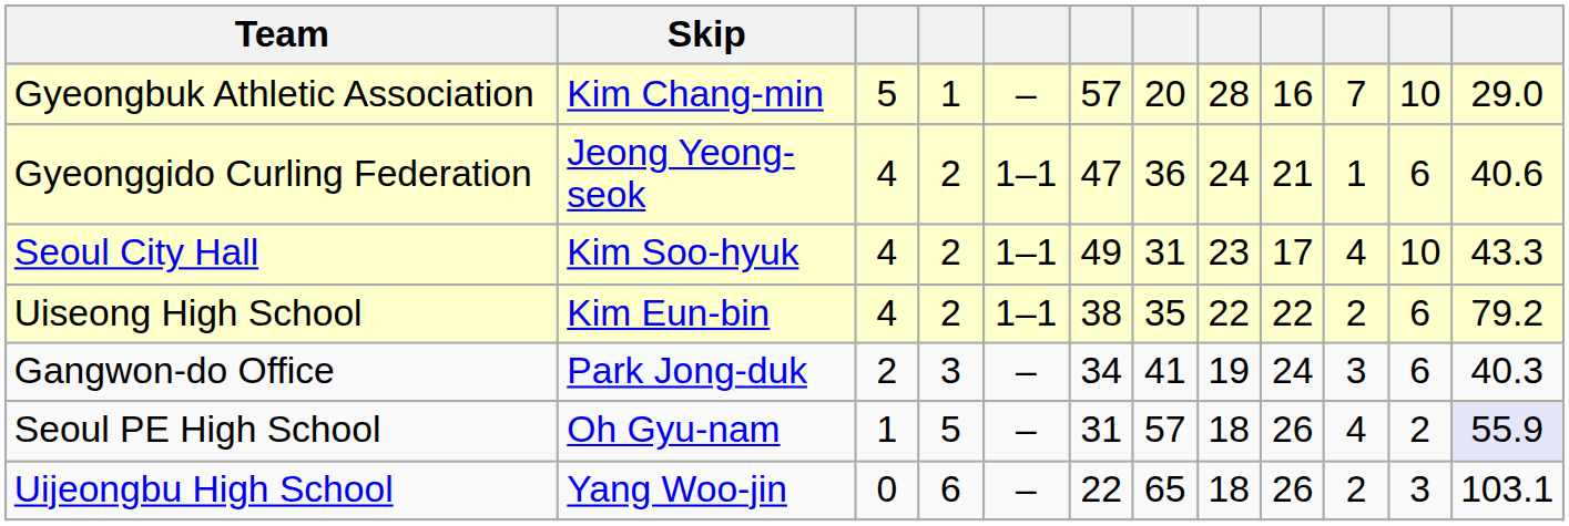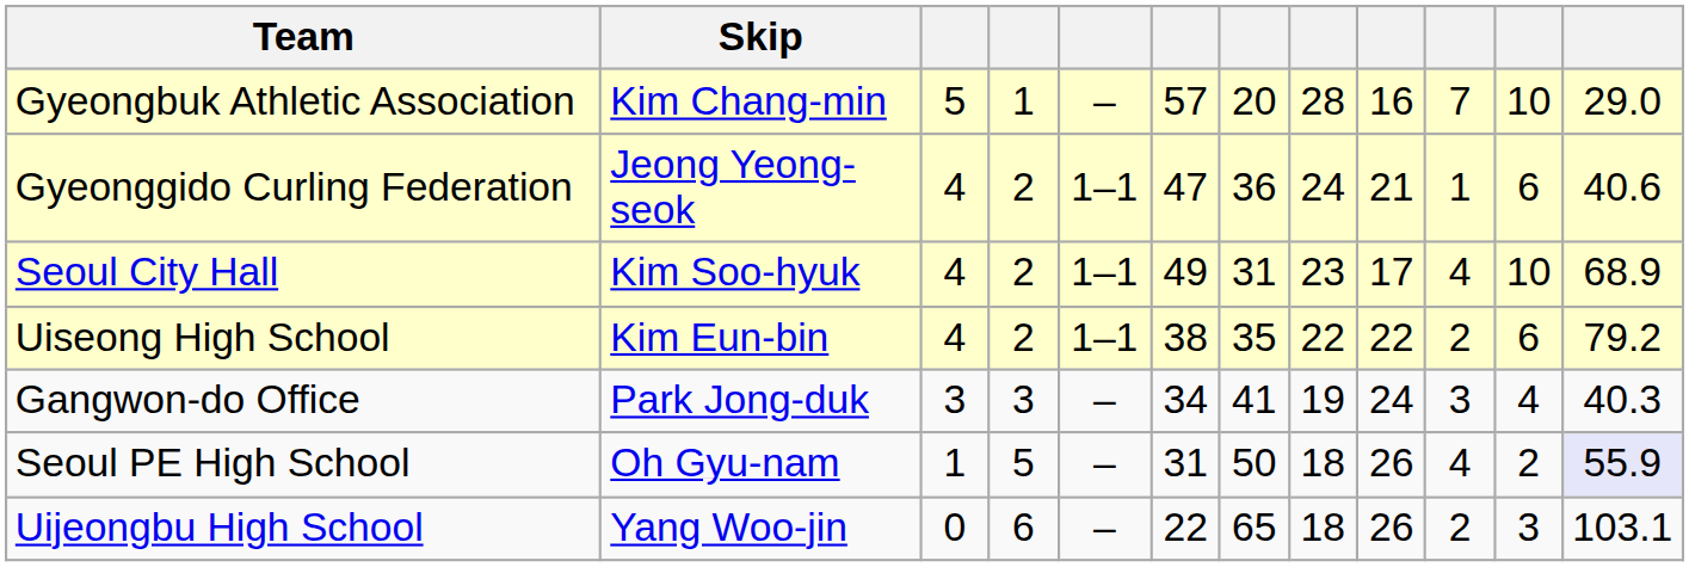Seoul City Hall | column 12: 43.3 -> 68.9
Gangwon-do Office | column 3: 2 -> 3
Gangwon-do Office | column 11: 6 -> 4
Seoul PE High School | column 7: 57 -> 50
